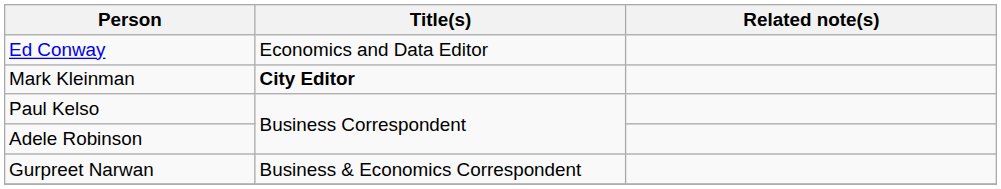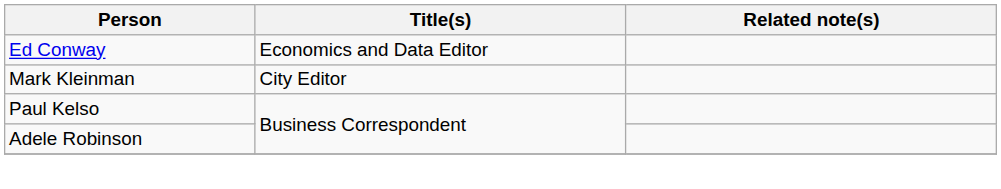Mark Kleinman | Title(s): bold -> normal
- row: Gurpreet Narwan | Business & Economics Correspondent
